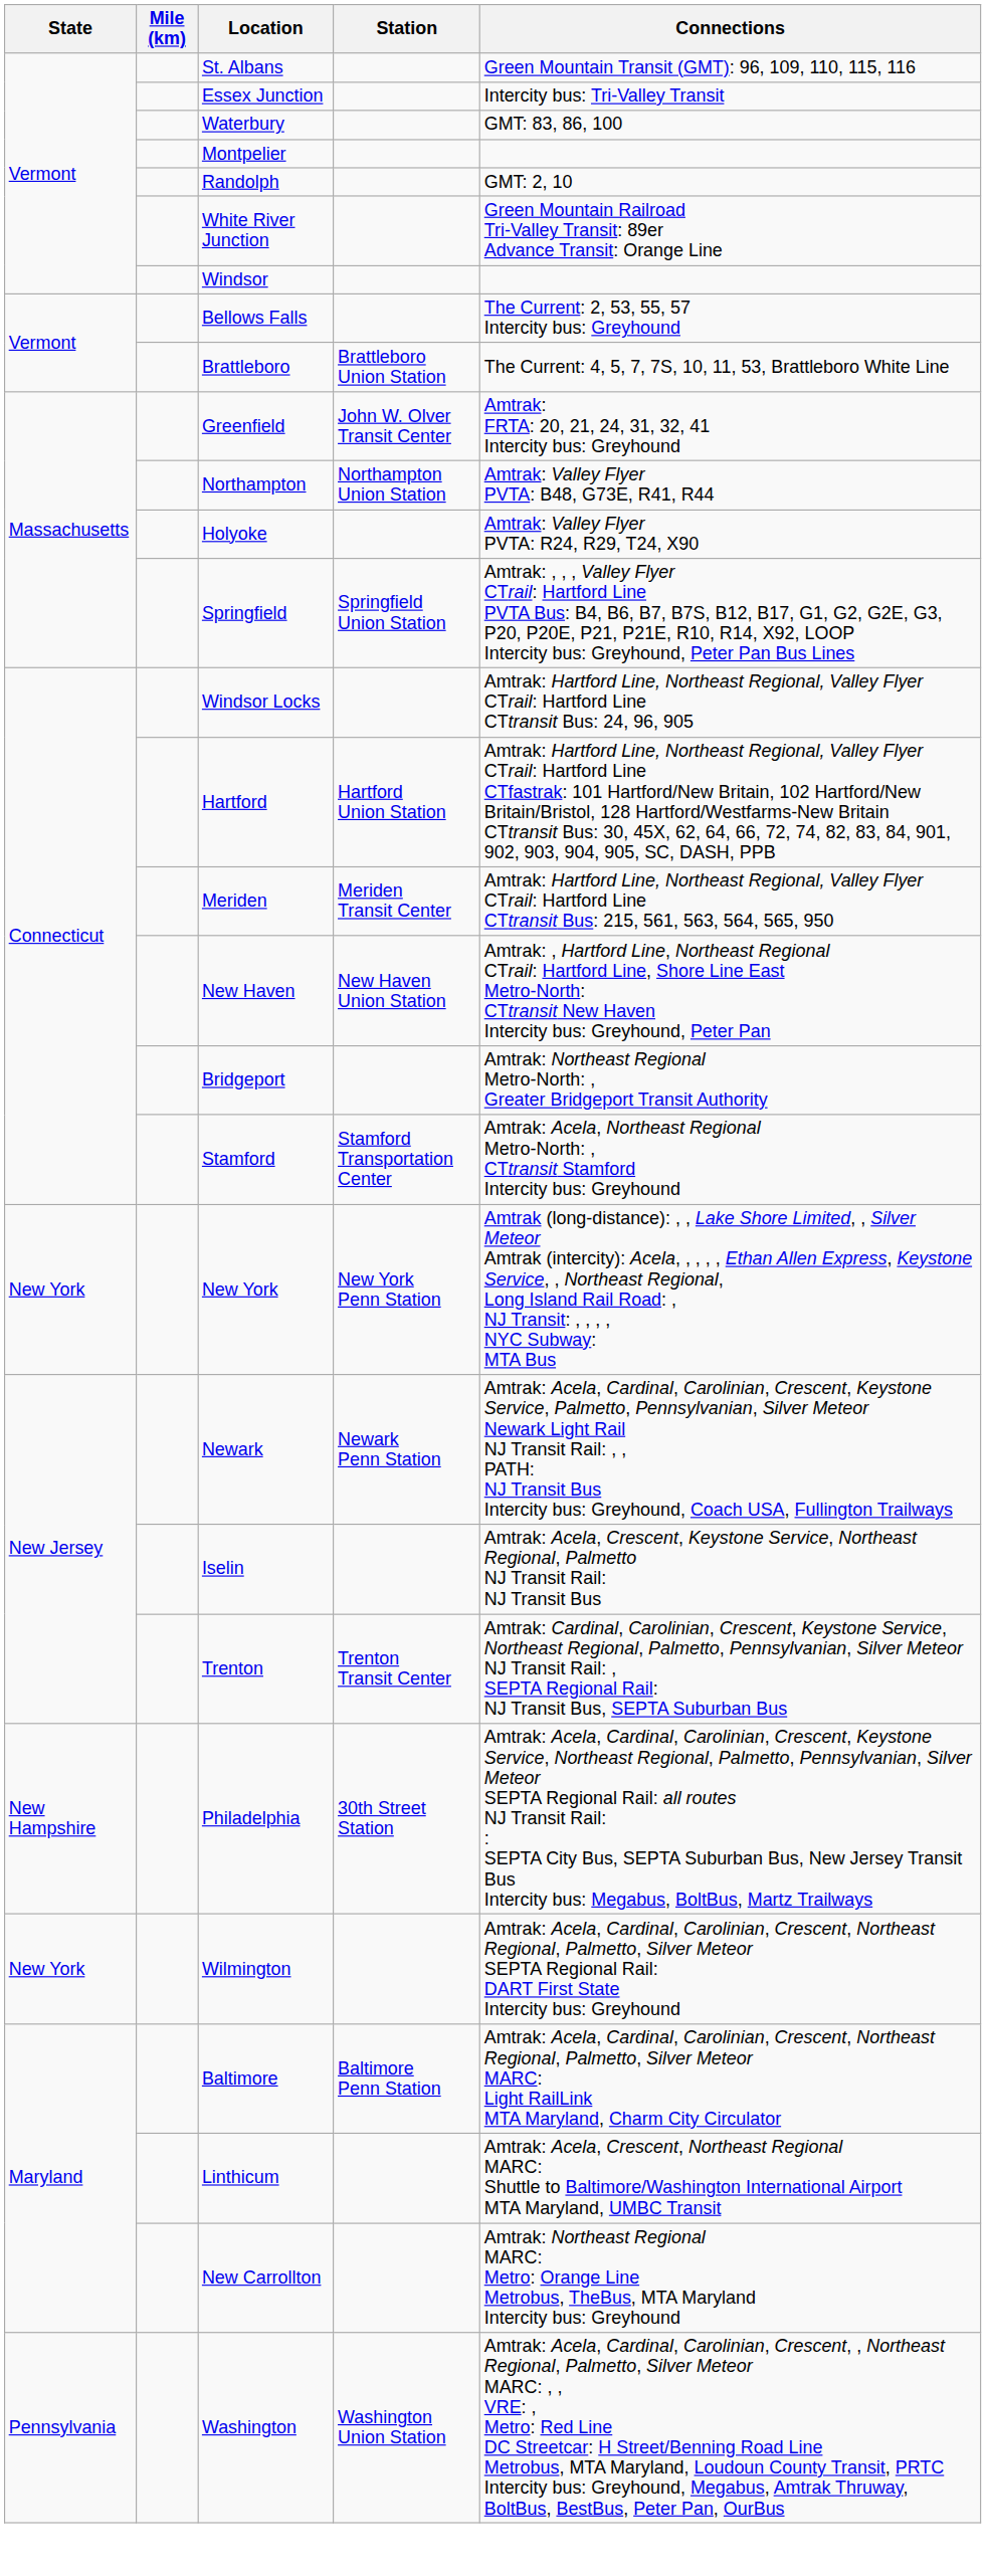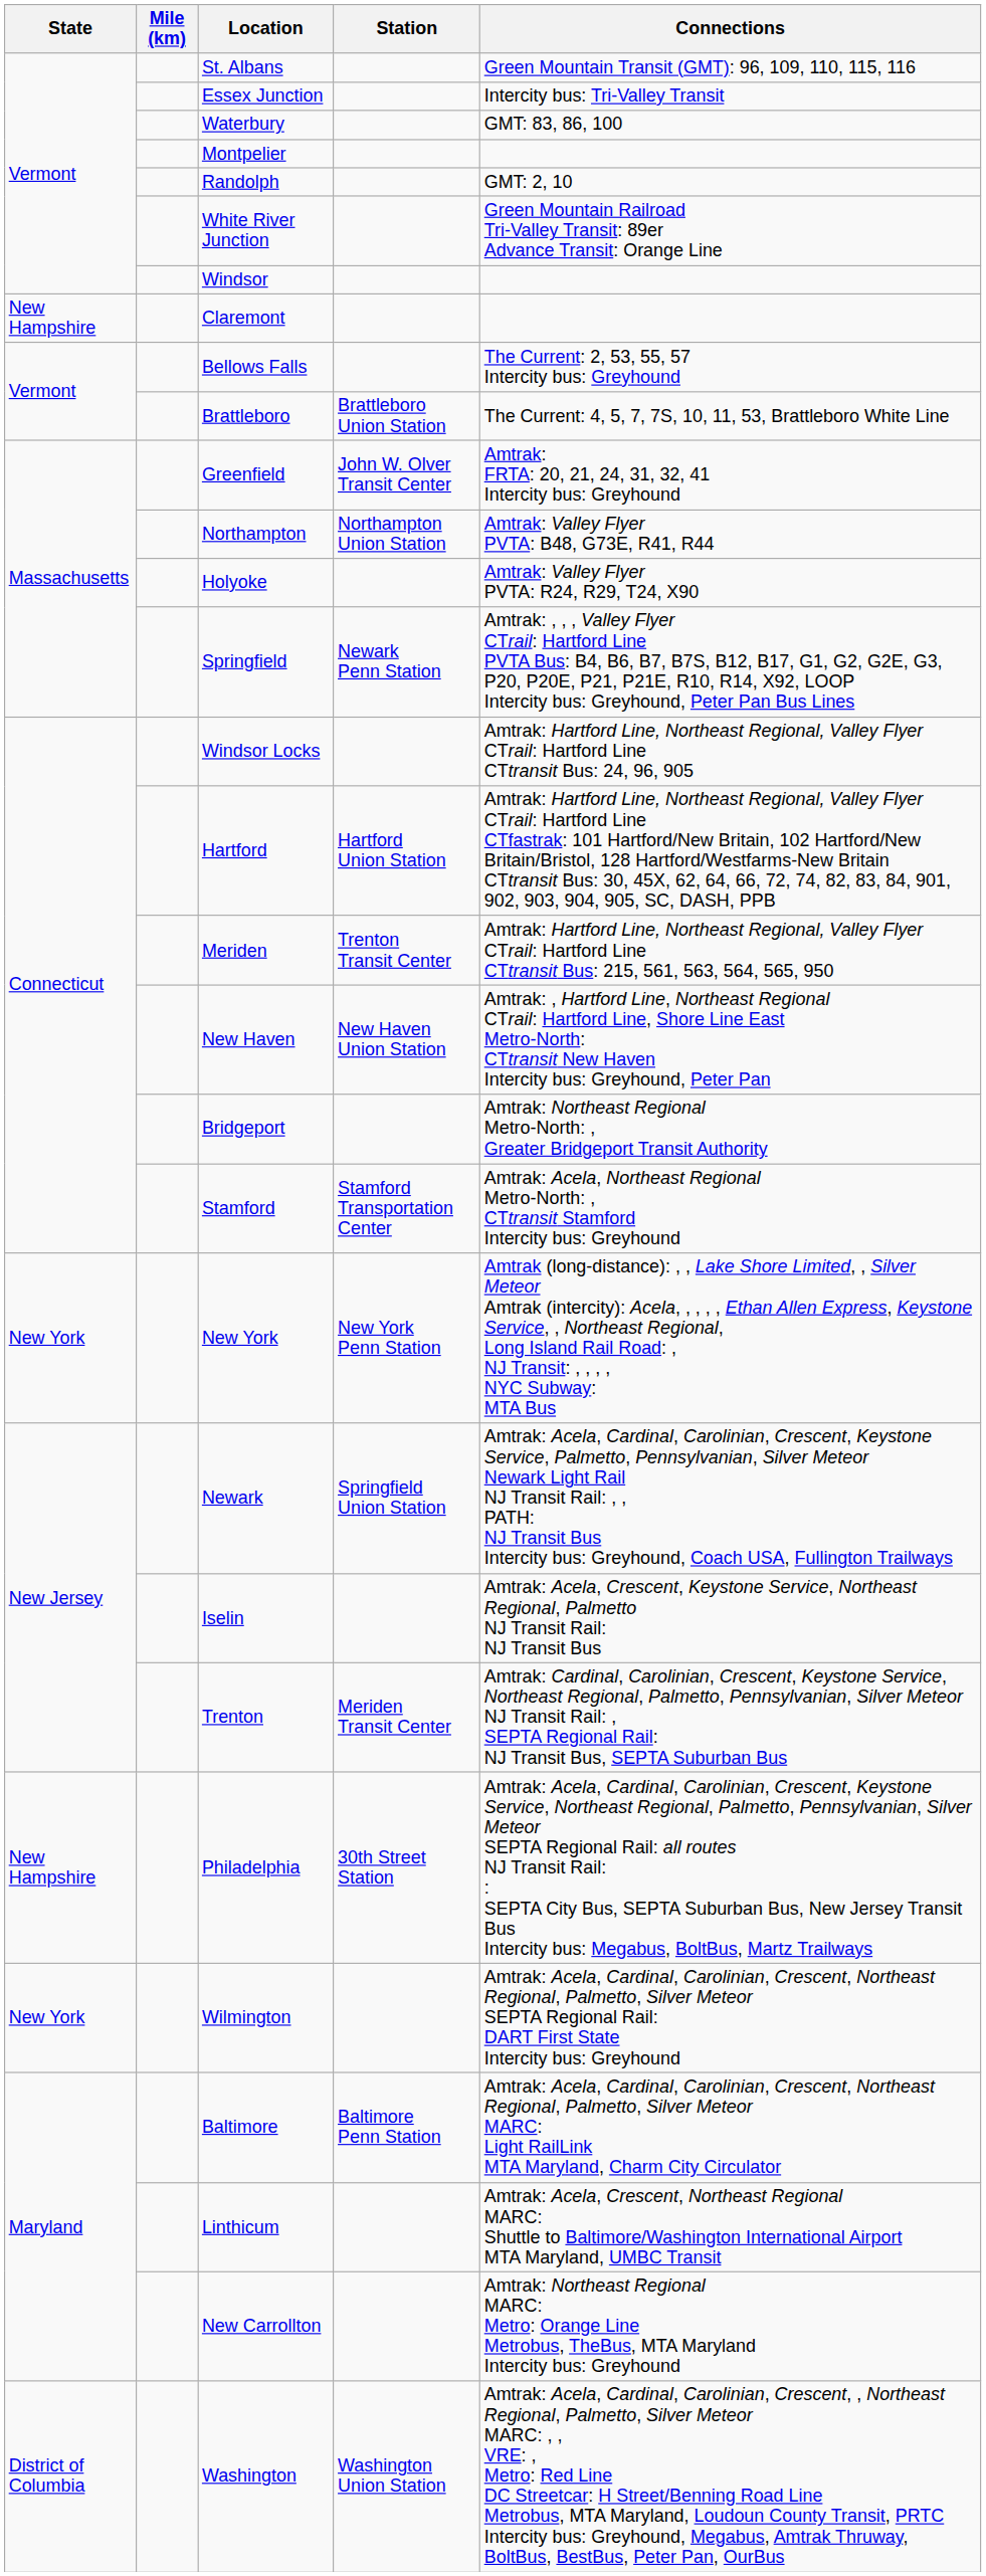+ row: New Hampshire | Claremont
Springfield | Station: Springfield Union Station -> Newark Penn Station
Meriden | Station: Meriden Transit Center -> Trenton Transit Center
Newark | Station: Newark Penn Station -> Springfield Union Station
Trenton | Station: Trenton Transit Center -> Meriden Transit Center
Washington | State: Pennsylvania -> District of Columbia
